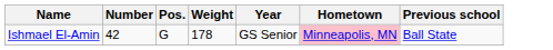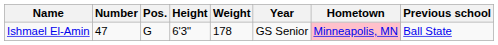+ column: Height | 6'3"
Ishmael El-Amin | Number: 42 -> 47
